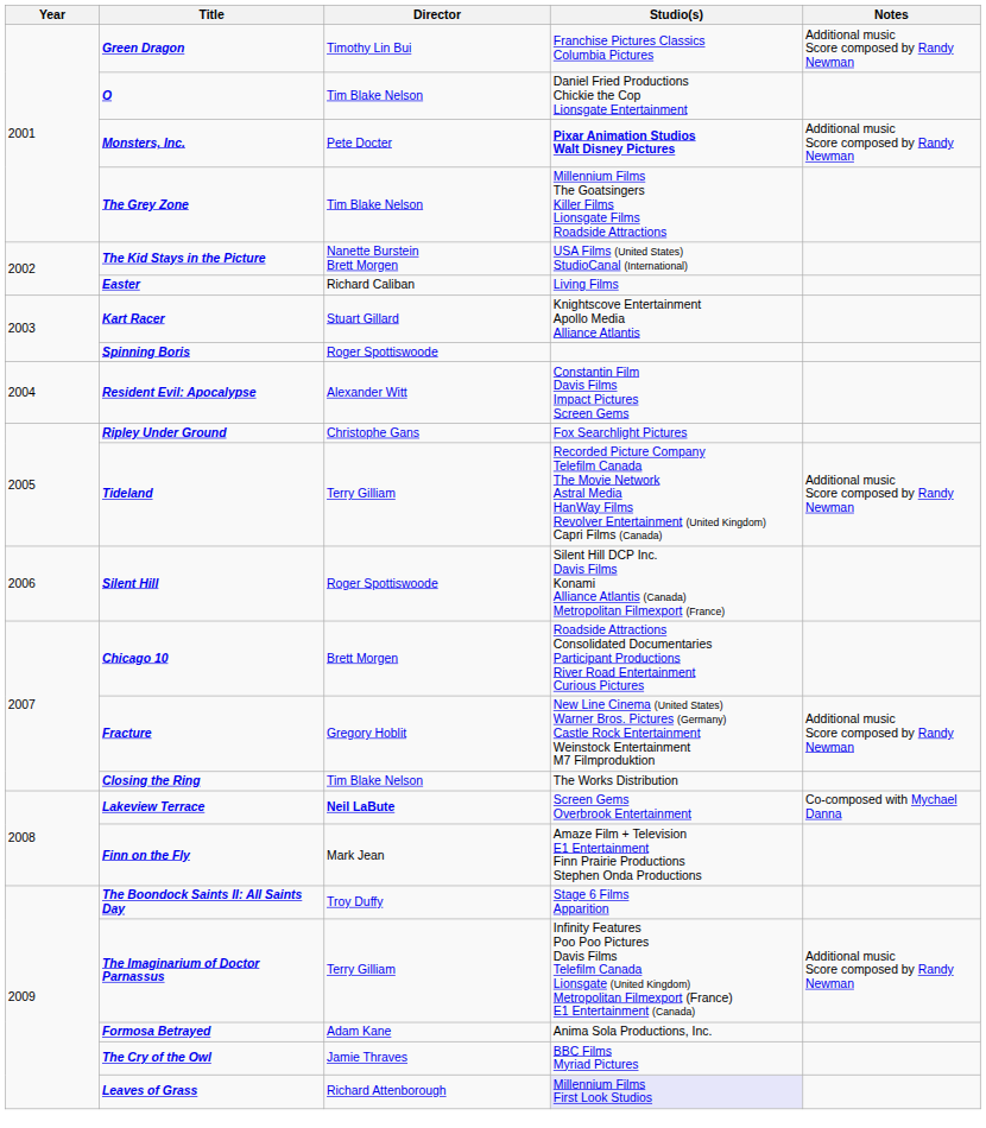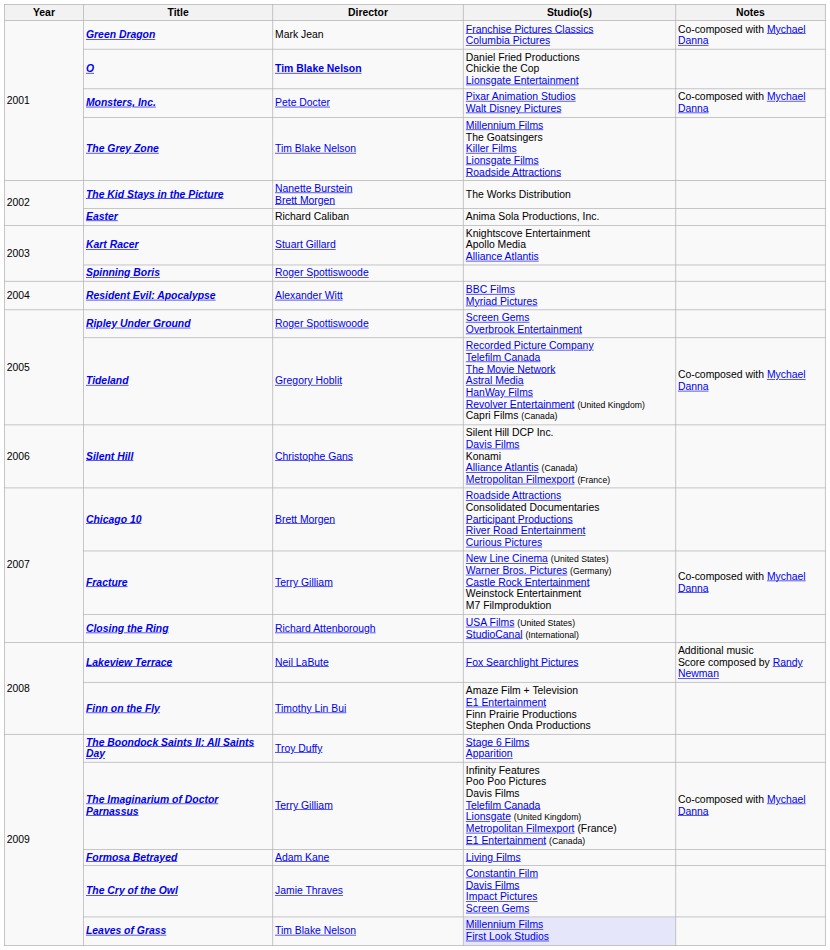Green Dragon | Director: Timothy Lin Bui -> Mark Jean
Green Dragon | Notes: Additional music Score composed by Randy Newman -> Co-composed with Mychael Danna
O | Director: normal -> bold
Monsters, Inc. | Studio(s): bold -> normal
Monsters, Inc. | Notes: Additional music Score composed by Randy Newman -> Co-composed with Mychael Danna
The Kid Stays in the Picture | Studio(s): USA Films (United States) StudioCanal (International) -> The Works Distribution
Easter | Studio(s): Living Films -> Anima Sola Productions, Inc.
Resident Evil: Apocalypse | Studio(s): Constantin Film Davis Films Impact Pictures Screen Gems -> BBC Films Myriad Pictures
Ripley Under Ground | Director: Christophe Gans -> Roger Spottiswoode
Ripley Under Ground | Studio(s): Fox Searchlight Pictures -> Screen Gems Overbrook Entertainment
Tideland | Director: Terry Gilliam -> Gregory Hoblit
Tideland | Notes: Additional music Score composed by Randy Newman -> Co-composed with Mychael Danna
Silent Hill | Director: Roger Spottiswoode -> Christophe Gans
Fracture | Director: Gregory Hoblit -> Terry Gilliam
Fracture | Notes: Additional music Score composed by Randy Newman -> Co-composed with Mychael Danna
Closing the Ring | Director: Tim Blake Nelson -> Richard Attenborough
Closing the Ring | Studio(s): The Works Distribution -> USA Films (United States) StudioCanal (International)
Lakeview Terrace | Director: bold -> normal
Lakeview Terrace | Studio(s): Screen Gems Overbrook Entertainment -> Fox Searchlight Pictures
Lakeview Terrace | Notes: Co-composed with Mychael Danna -> Additional music Score composed by Randy Newman
Finn on the Fly | Director: Mark Jean -> Timothy Lin Bui
The Imaginarium of Doctor Parnassus | Notes: Additional music Score composed by Randy Newman -> Co-composed with Mychael Danna
Formosa Betrayed | Studio(s): Anima Sola Productions, Inc. -> Living Films
The Cry of the Owl | Studio(s): BBC Films Myriad Pictures -> Constantin Film Davis Films Impact Pictures Screen Gems
Leaves of Grass | Director: Richard Attenborough -> Tim Blake Nelson
